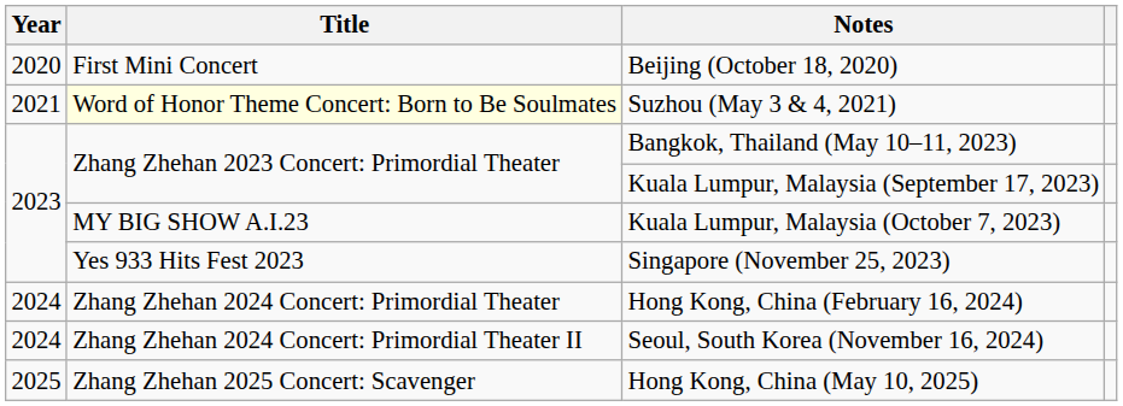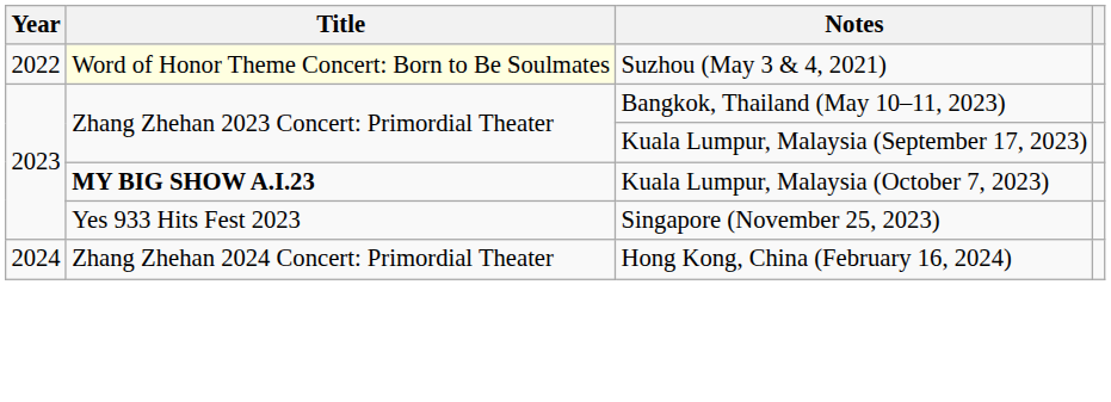- row: 2020 | First Mini Concert | Beijing (October 18, 2020)
Suzhou (May 3 & 4, 2021) | Year: 2021 -> 2022
Kuala Lumpur, Malaysia (October 7, 2023) | Title: normal -> bold
- row: 2024 | Zhang Zhehan 2024 Concert: Primordial Theater II | Seoul, South Korea (November 16, 2024)
- row: 2025 | Zhang Zhehan 2025 Concert: Scavenger | Hong Kong, China (May 10, 2025)
